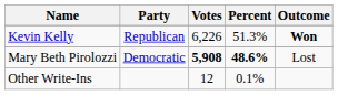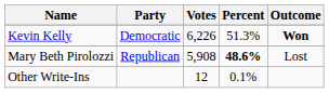Kevin Kelly | Party: Republican -> Democratic
Mary Beth Pirolozzi | Party: Democratic -> Republican
Mary Beth Pirolozzi | Votes: bold -> normal
